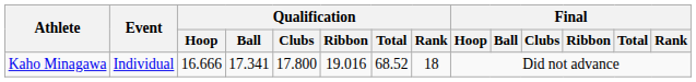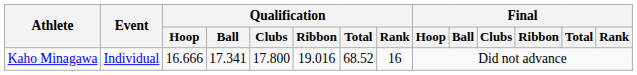Kaho Minagawa | Qualification / Rank: 18 -> 16
